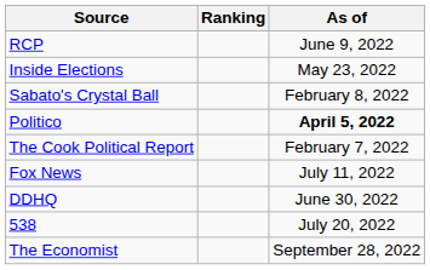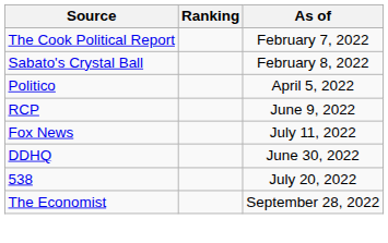rows swapped: The Cook Political Report <-> RCP
- row: Inside Elections | May 23, 2022
Politico | As of: bold -> normal
